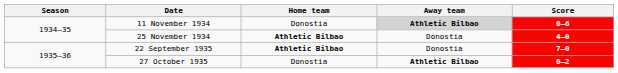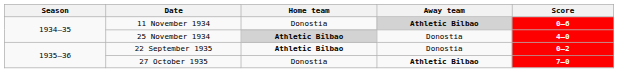25 November 1934 | Home team: no background -> lightgrey background
22 September 1935 | Score: 7–0 -> 0–2
27 October 1935 | Score: 0–2 -> 7–0
